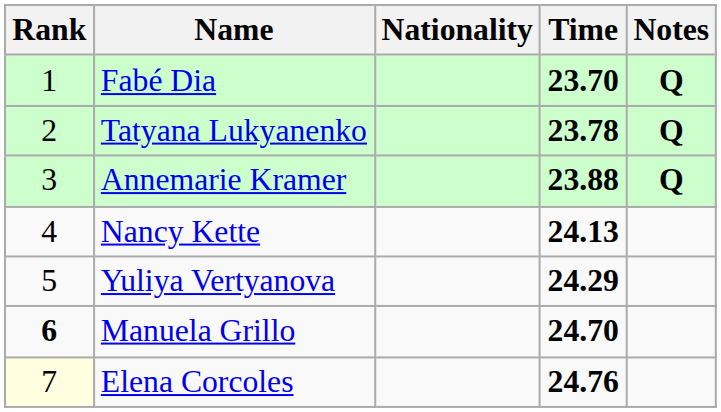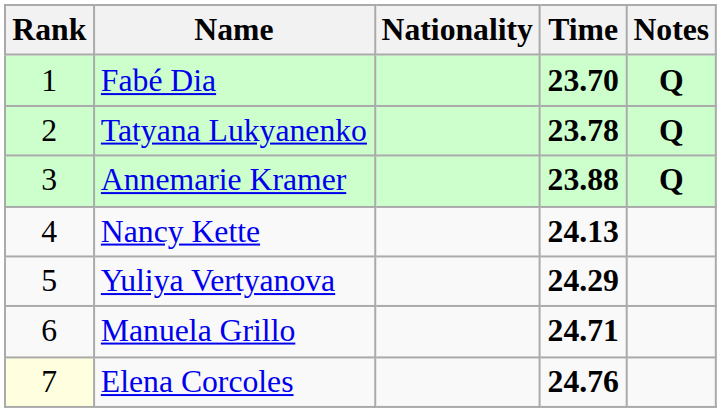Manuela Grillo | Rank: bold -> normal
Manuela Grillo | Time: 24.70 -> 24.71
